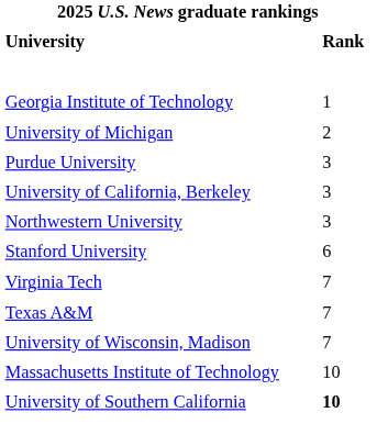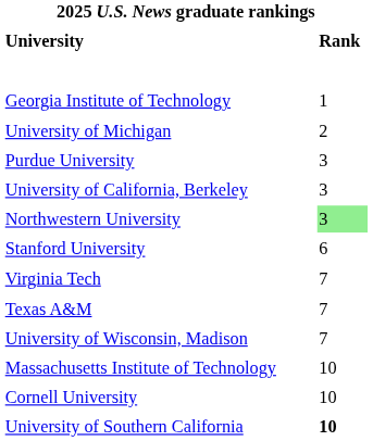Northwestern University | Rank: no background -> lightgreen background
+ row: Cornell University | 10
